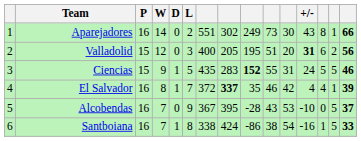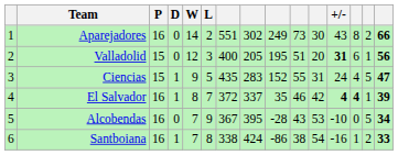columns swapped: W <-> D
Aparejadores | column 14: 1 -> 2
Valladolid | column 14: 2 -> 1
Ciencias | column 9: bold -> normal
Ciencias | column 13: 5 -> 4
Ciencias | column 15: 46 -> 47
El Salvador | column 8: bold -> normal
El Salvador | +/-: normal -> bold
El Salvador | column 13: normal -> bold
Alcobendas | column 15: 37 -> 34
Santboiana | column 14: 5 -> 2
